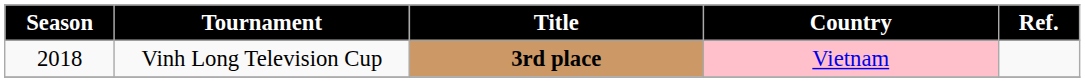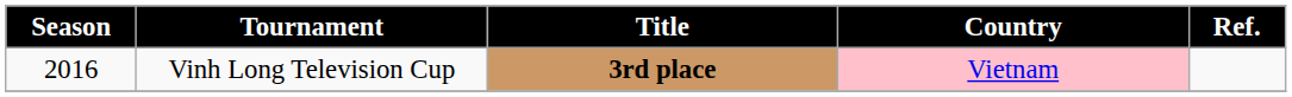Vinh Long Television Cup | Season: 2018 -> 2016
